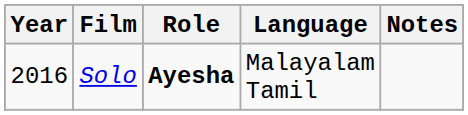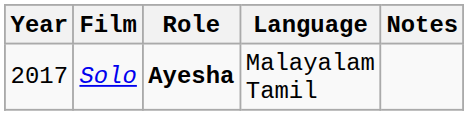Solo | Year: 2016 -> 2017
